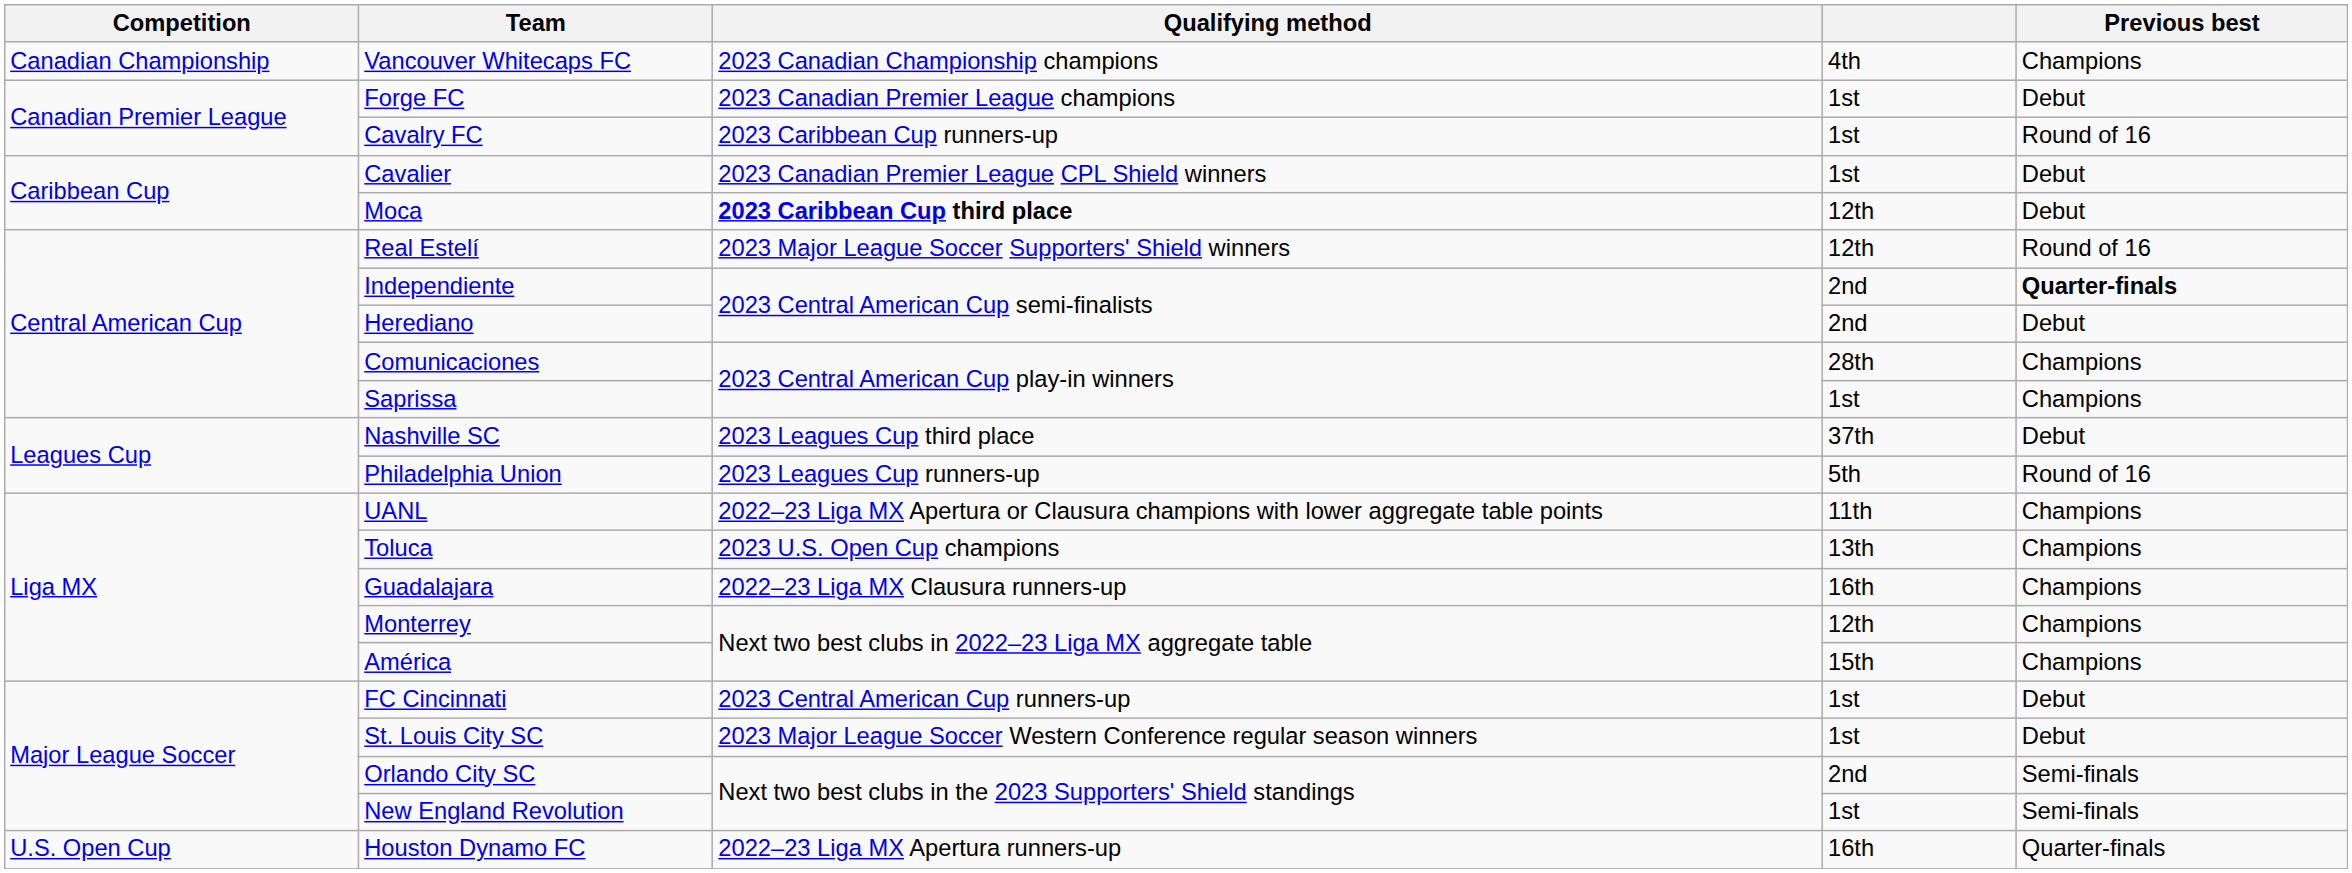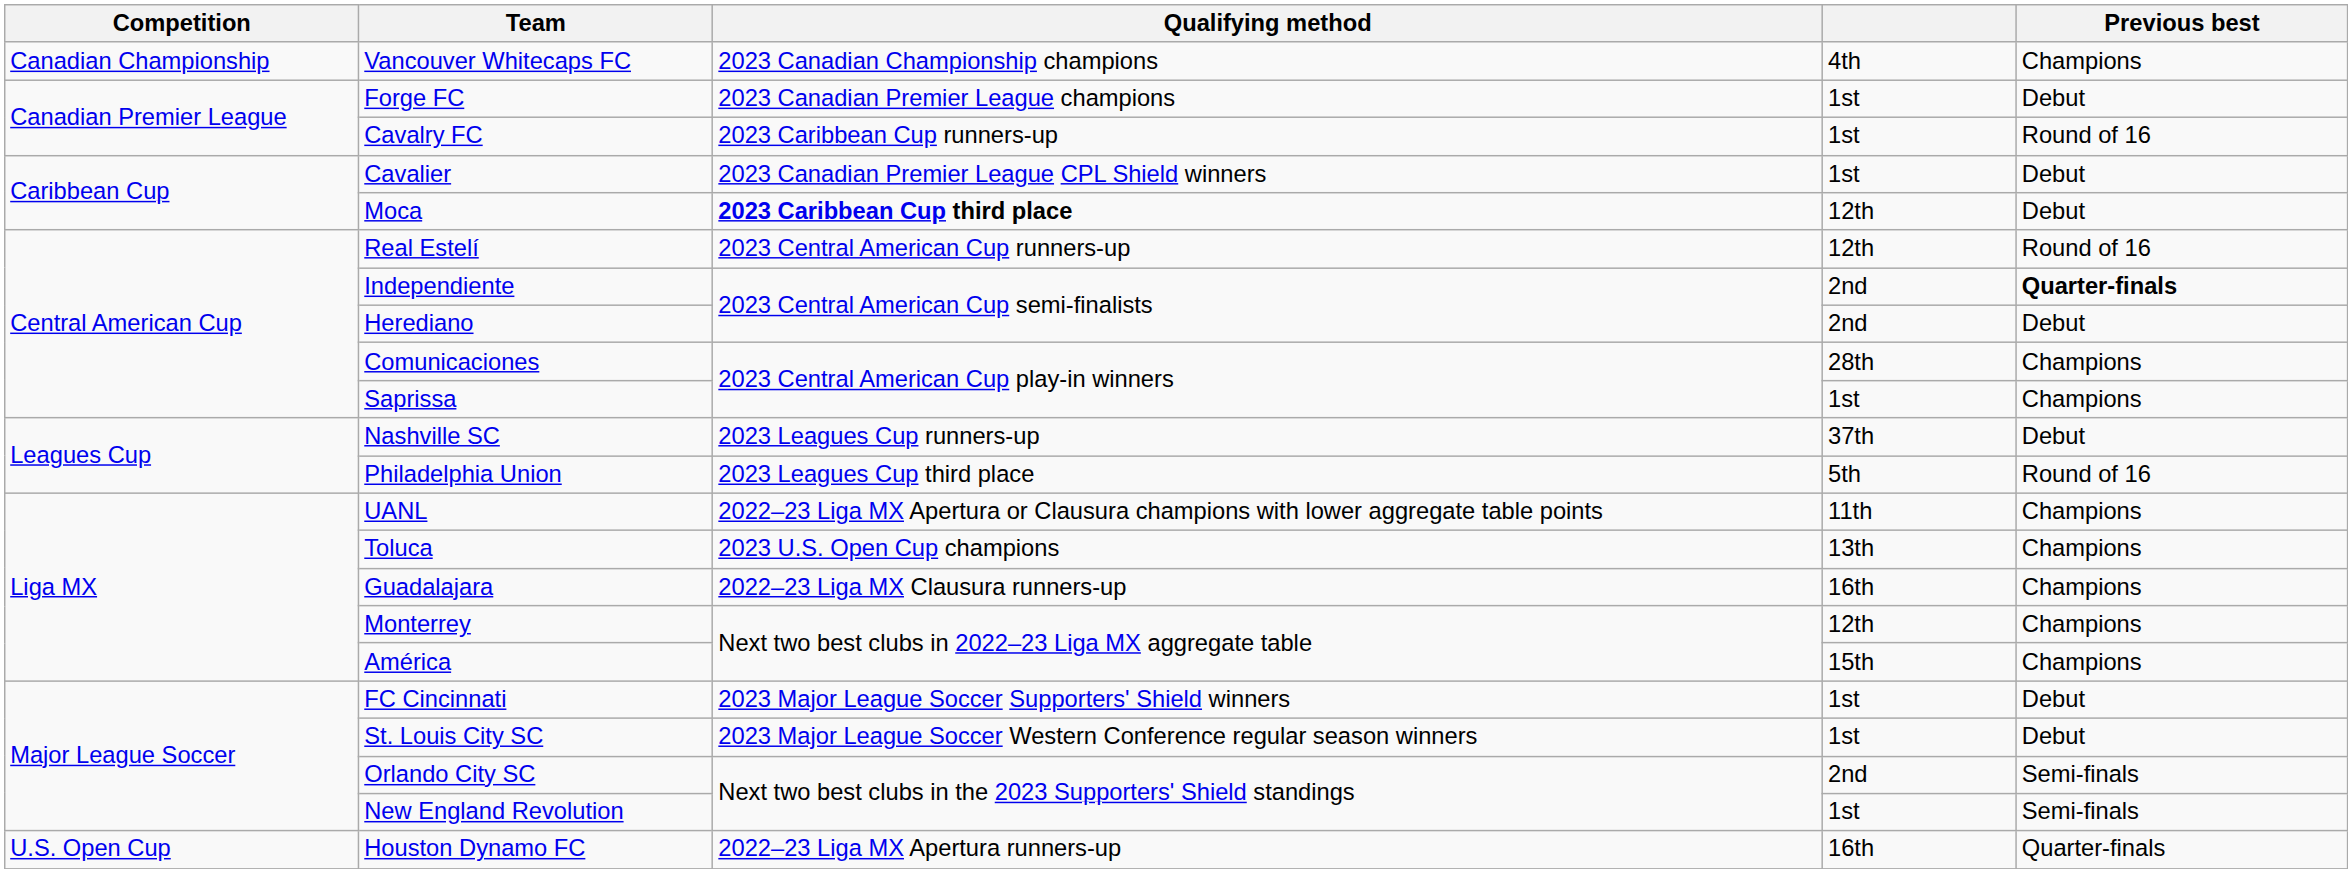Real Estelí | Qualifying method: 2023 Major League Soccer Supporters' Shield winners -> 2023 Central American Cup runners-up
Nashville SC | Qualifying method: 2023 Leagues Cup third place -> 2023 Leagues Cup runners-up
Philadelphia Union | Qualifying method: 2023 Leagues Cup runners-up -> 2023 Leagues Cup third place
FC Cincinnati | Qualifying method: 2023 Central American Cup runners-up -> 2023 Major League Soccer Supporters' Shield winners
